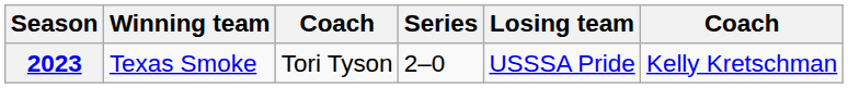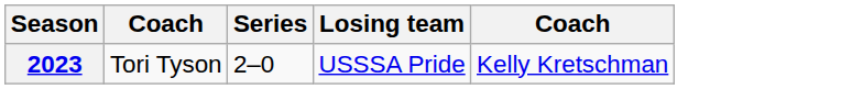- column: Winning team | Texas Smoke
